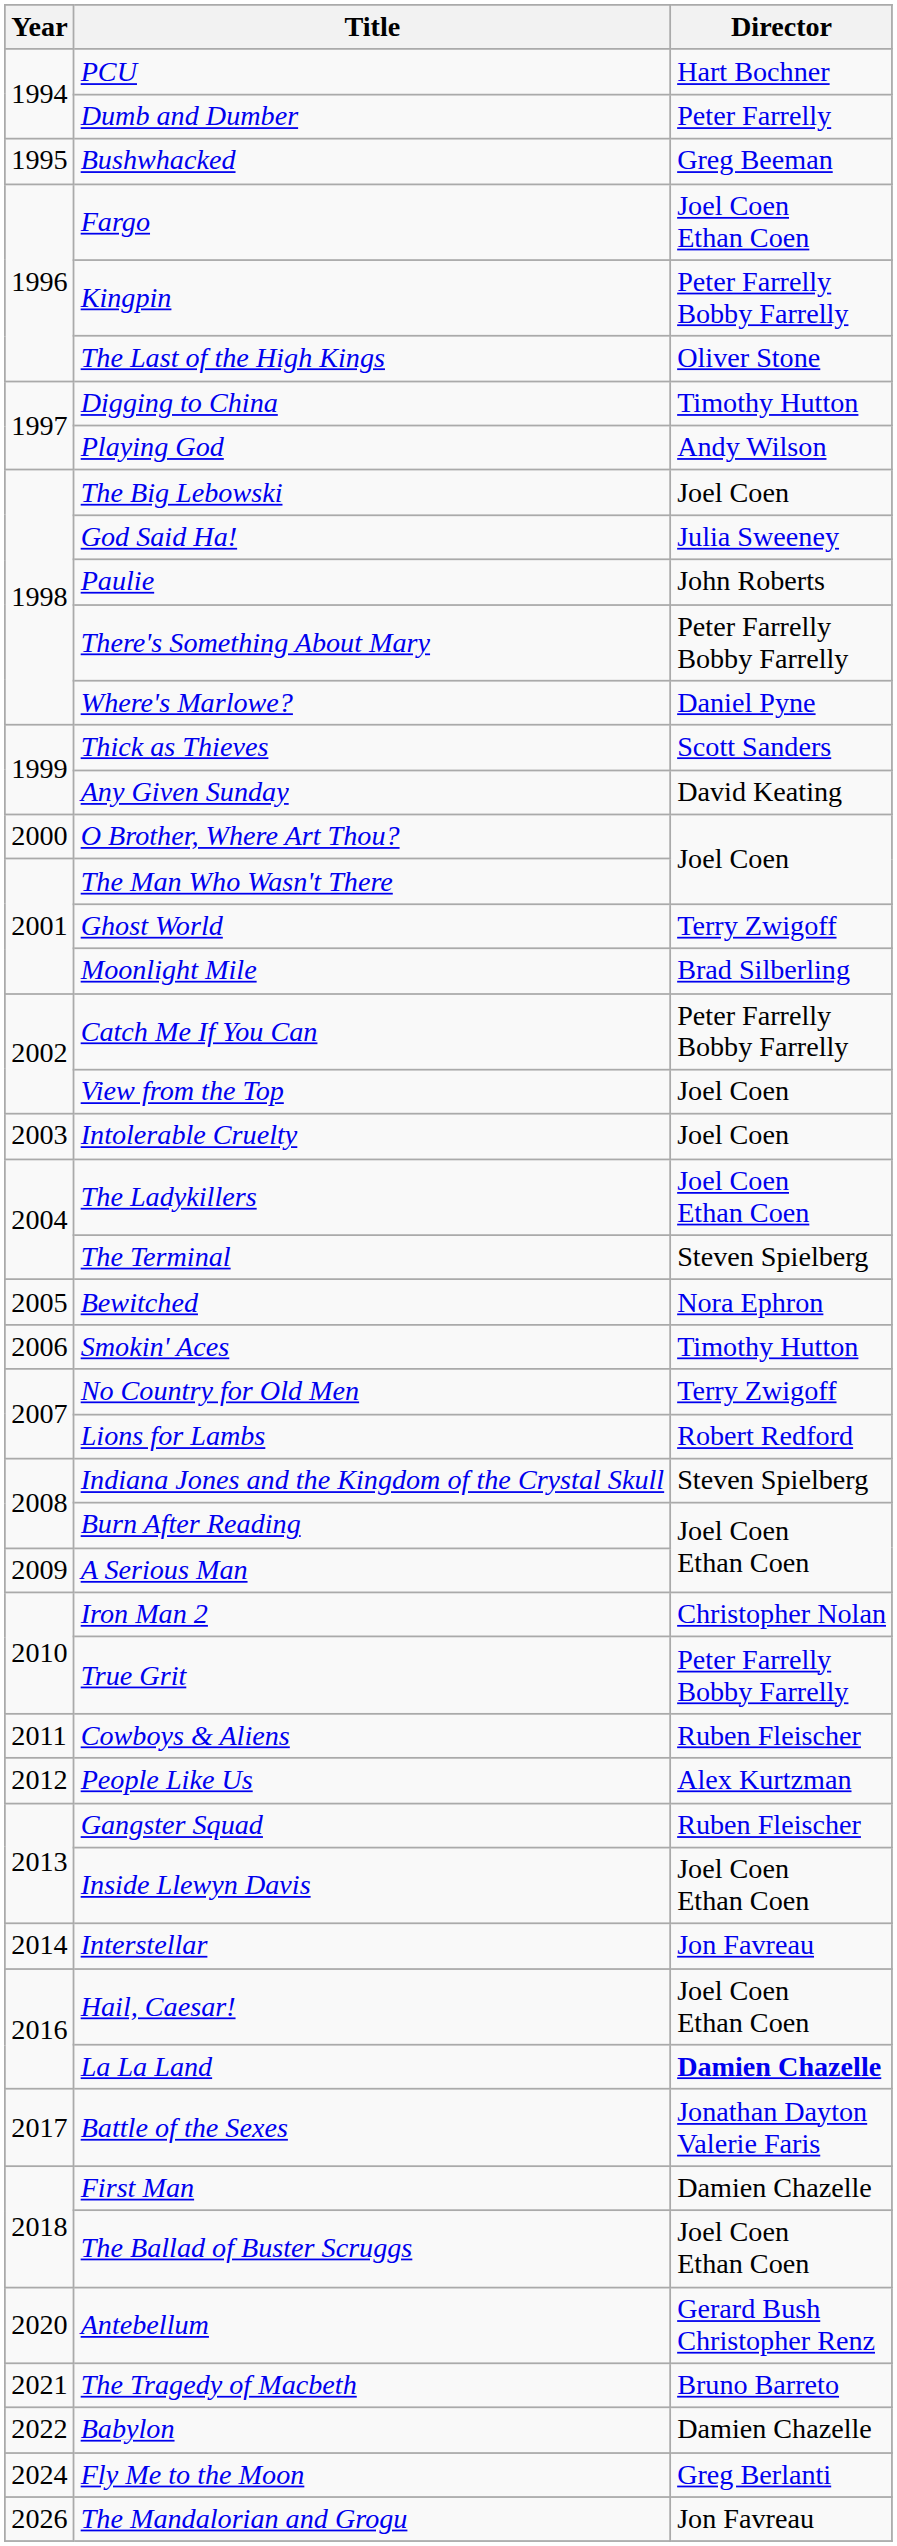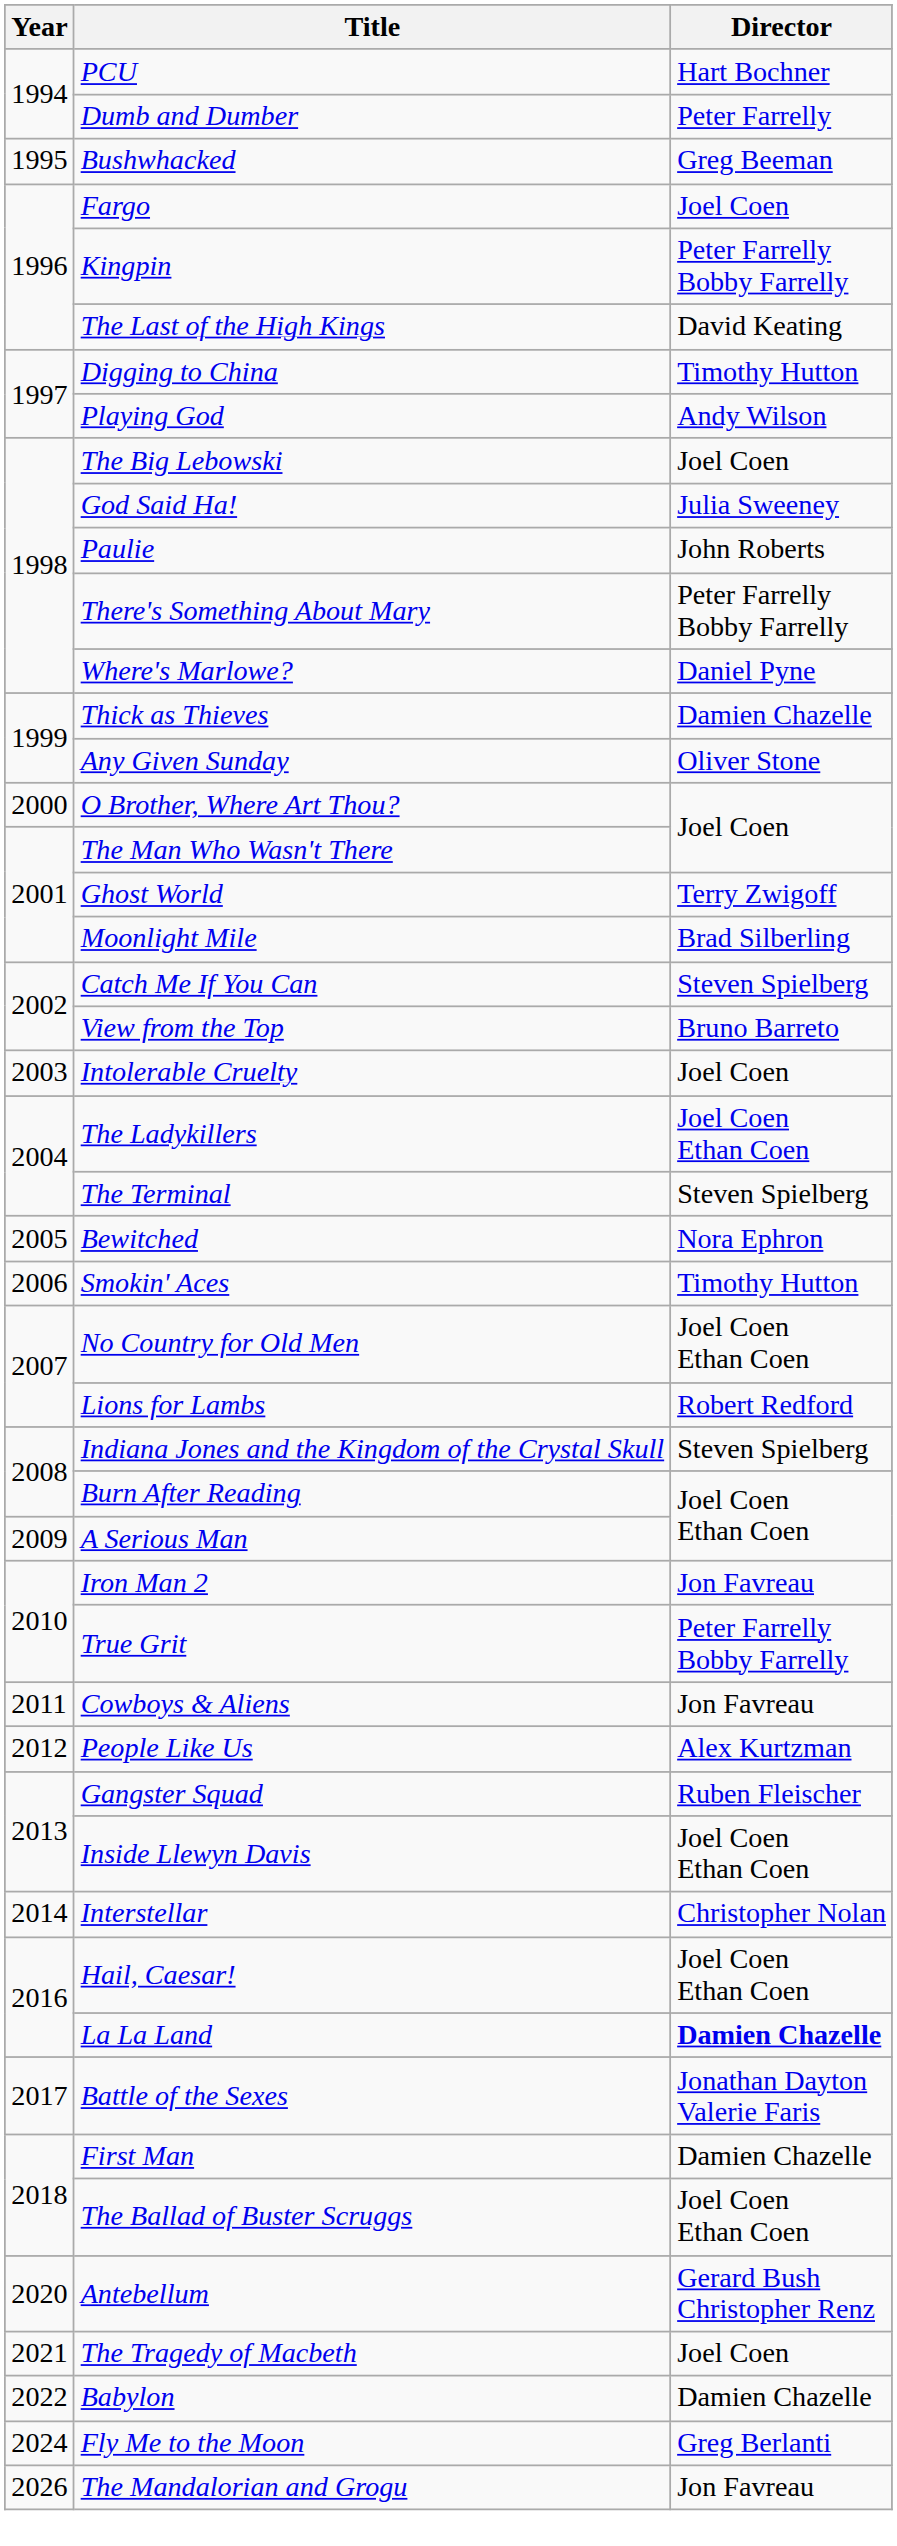Fargo | Director: Joel Coen Ethan Coen -> Joel Coen
The Last of the High Kings | Director: Oliver Stone -> David Keating
Thick as Thieves | Director: Scott Sanders -> Damien Chazelle
Any Given Sunday | Director: David Keating -> Oliver Stone
Catch Me If You Can | Director: Peter Farrelly Bobby Farrelly -> Steven Spielberg
View from the Top | Director: Joel Coen -> Bruno Barreto
No Country for Old Men | Director: Terry Zwigoff -> Joel Coen Ethan Coen
Iron Man 2 | Director: Christopher Nolan -> Jon Favreau
Cowboys & Aliens | Director: Ruben Fleischer -> Jon Favreau
Interstellar | Director: Jon Favreau -> Christopher Nolan
The Tragedy of Macbeth | Director: Bruno Barreto -> Joel Coen
